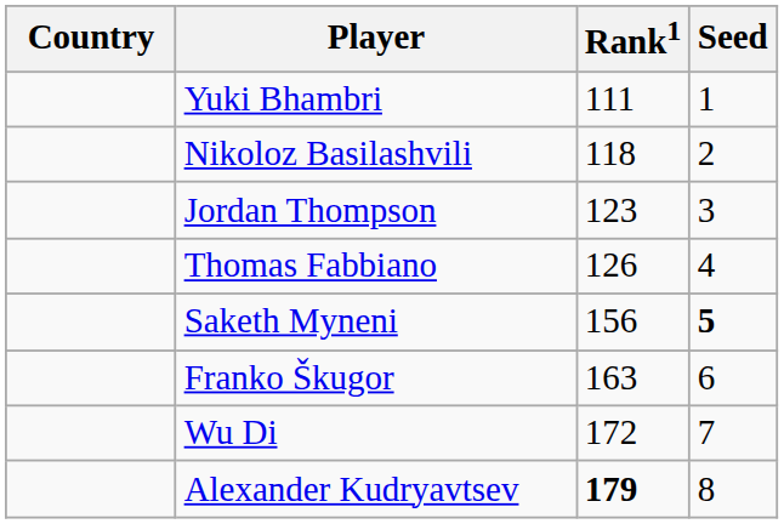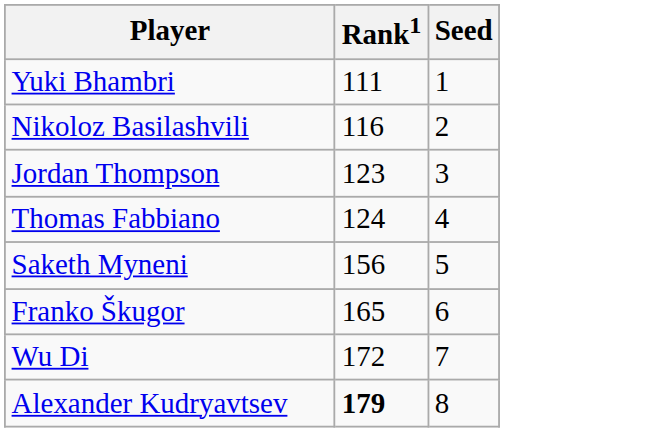- column: Country
Nikoloz Basilashvili | Rank1: 118 -> 116
Thomas Fabbiano | Rank1: 126 -> 124
Saketh Myneni | Seed: bold -> normal
Franko Škugor | Rank1: 163 -> 165
